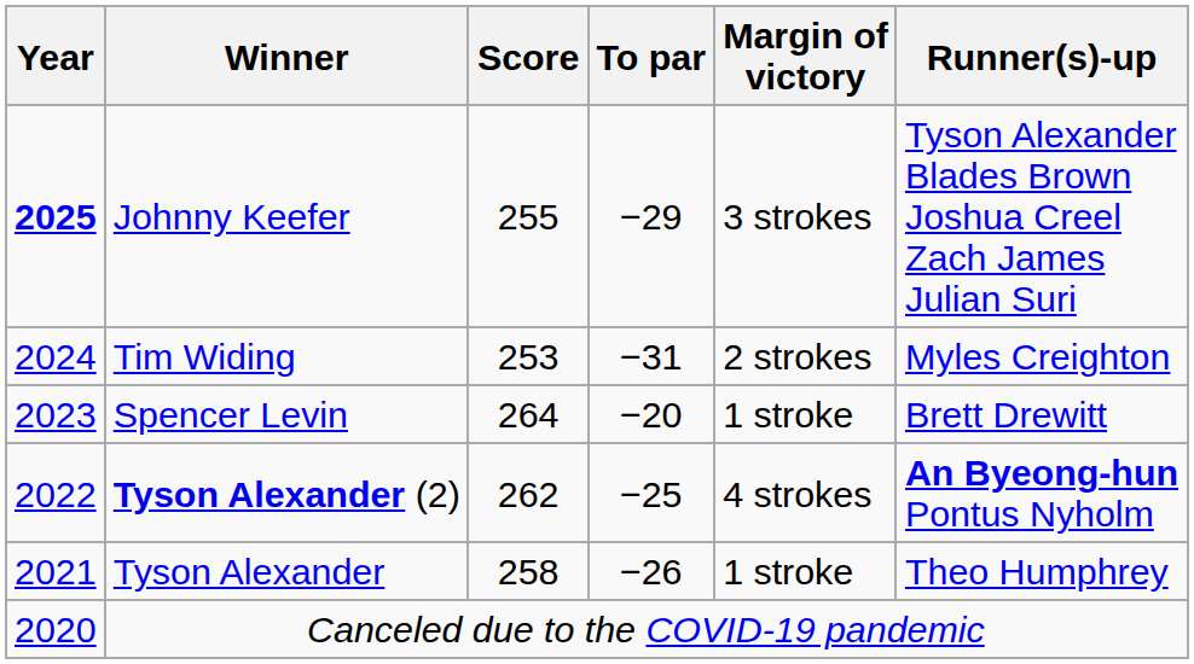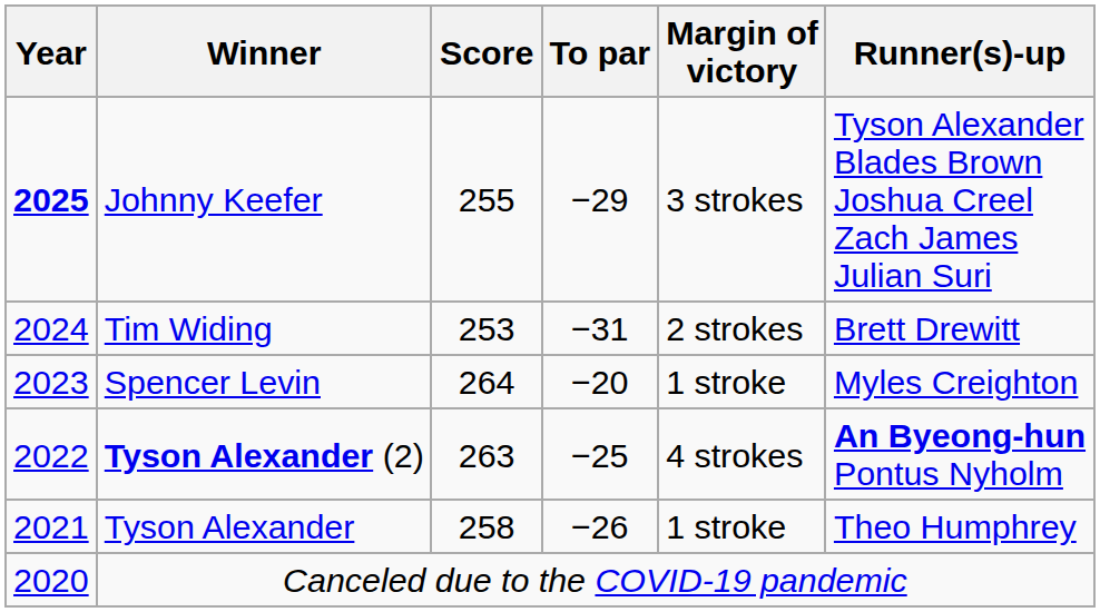Tim Widing | Runner(s)-up: Myles Creighton -> Brett Drewitt
Spencer Levin | Runner(s)-up: Brett Drewitt -> Myles Creighton
Tyson Alexander (2) | Score: 262 -> 263
